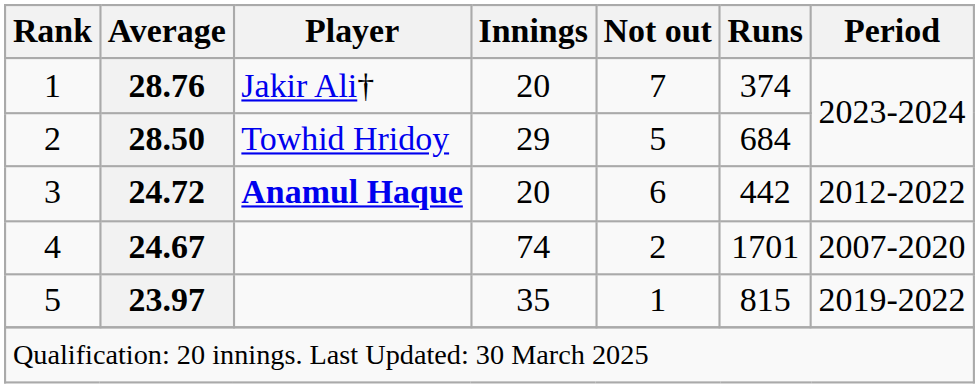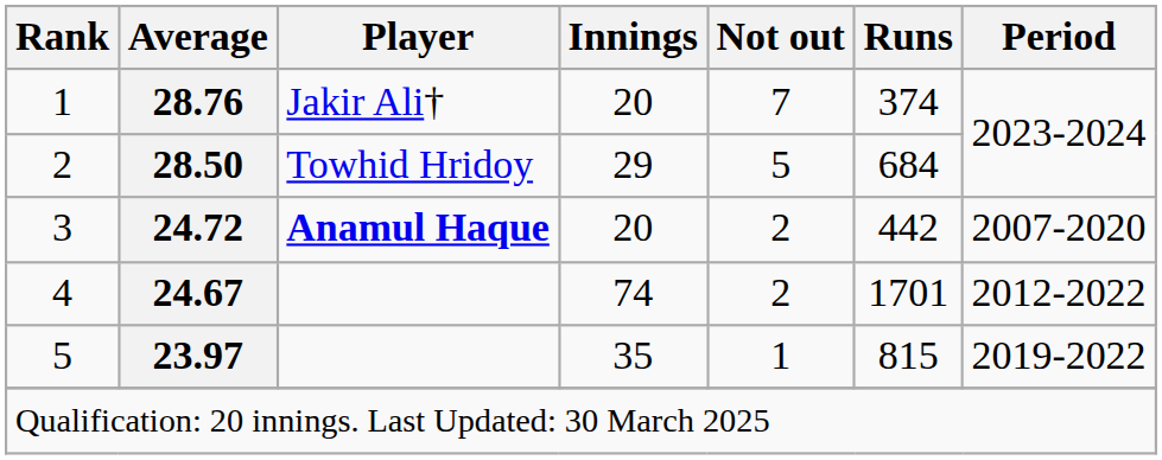3 | Not out: 6 -> 2
3 | Period: 2012-2022 -> 2007-2020
4 | Period: 2007-2020 -> 2012-2022
